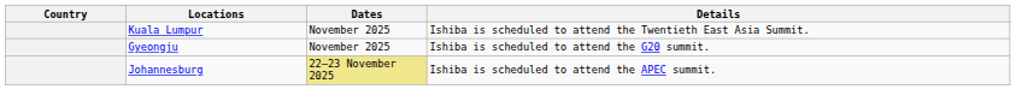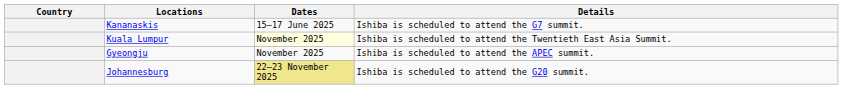+ row: Kananaskis | 15–17 June 2025 | Ishiba is scheduled to attend the G7 summit.
Kuala Lumpur | Dates: no background -> lightyellow background
Gyeongju | Details: Ishiba is scheduled to attend the G20 summit. -> Ishiba is scheduled to attend the APEC summit.
Johannesburg | Details: Ishiba is scheduled to attend the APEC summit. -> Ishiba is scheduled to attend the G20 summit.
